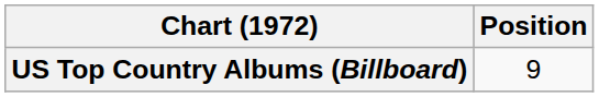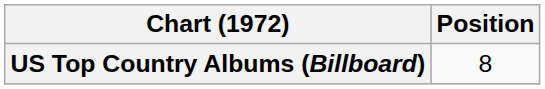US Top Country Albums (Billboard) | Position: 9 -> 8
